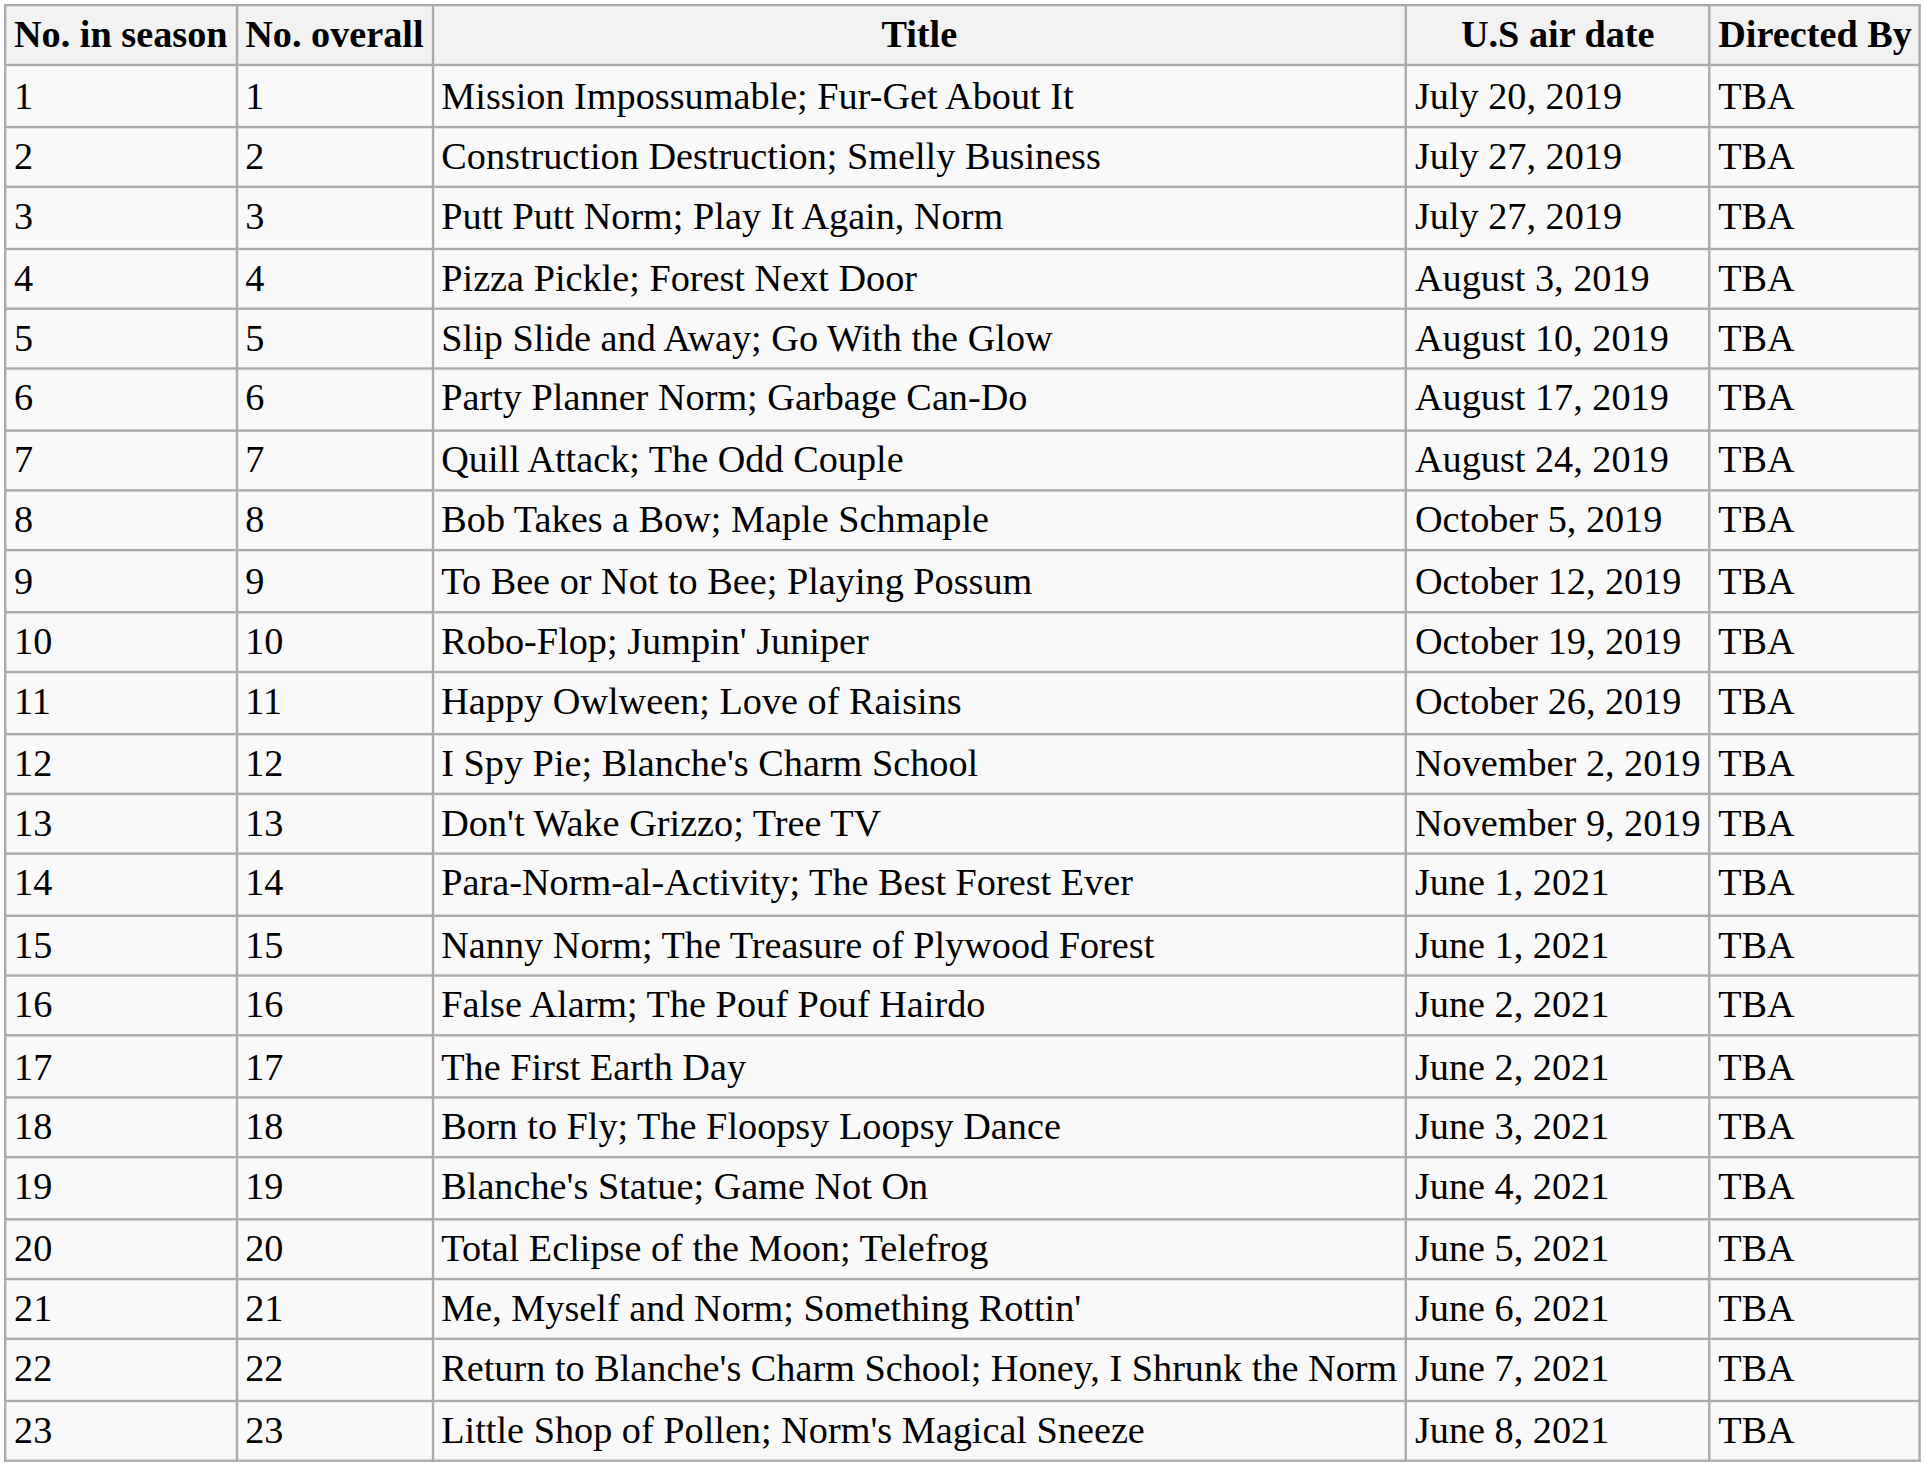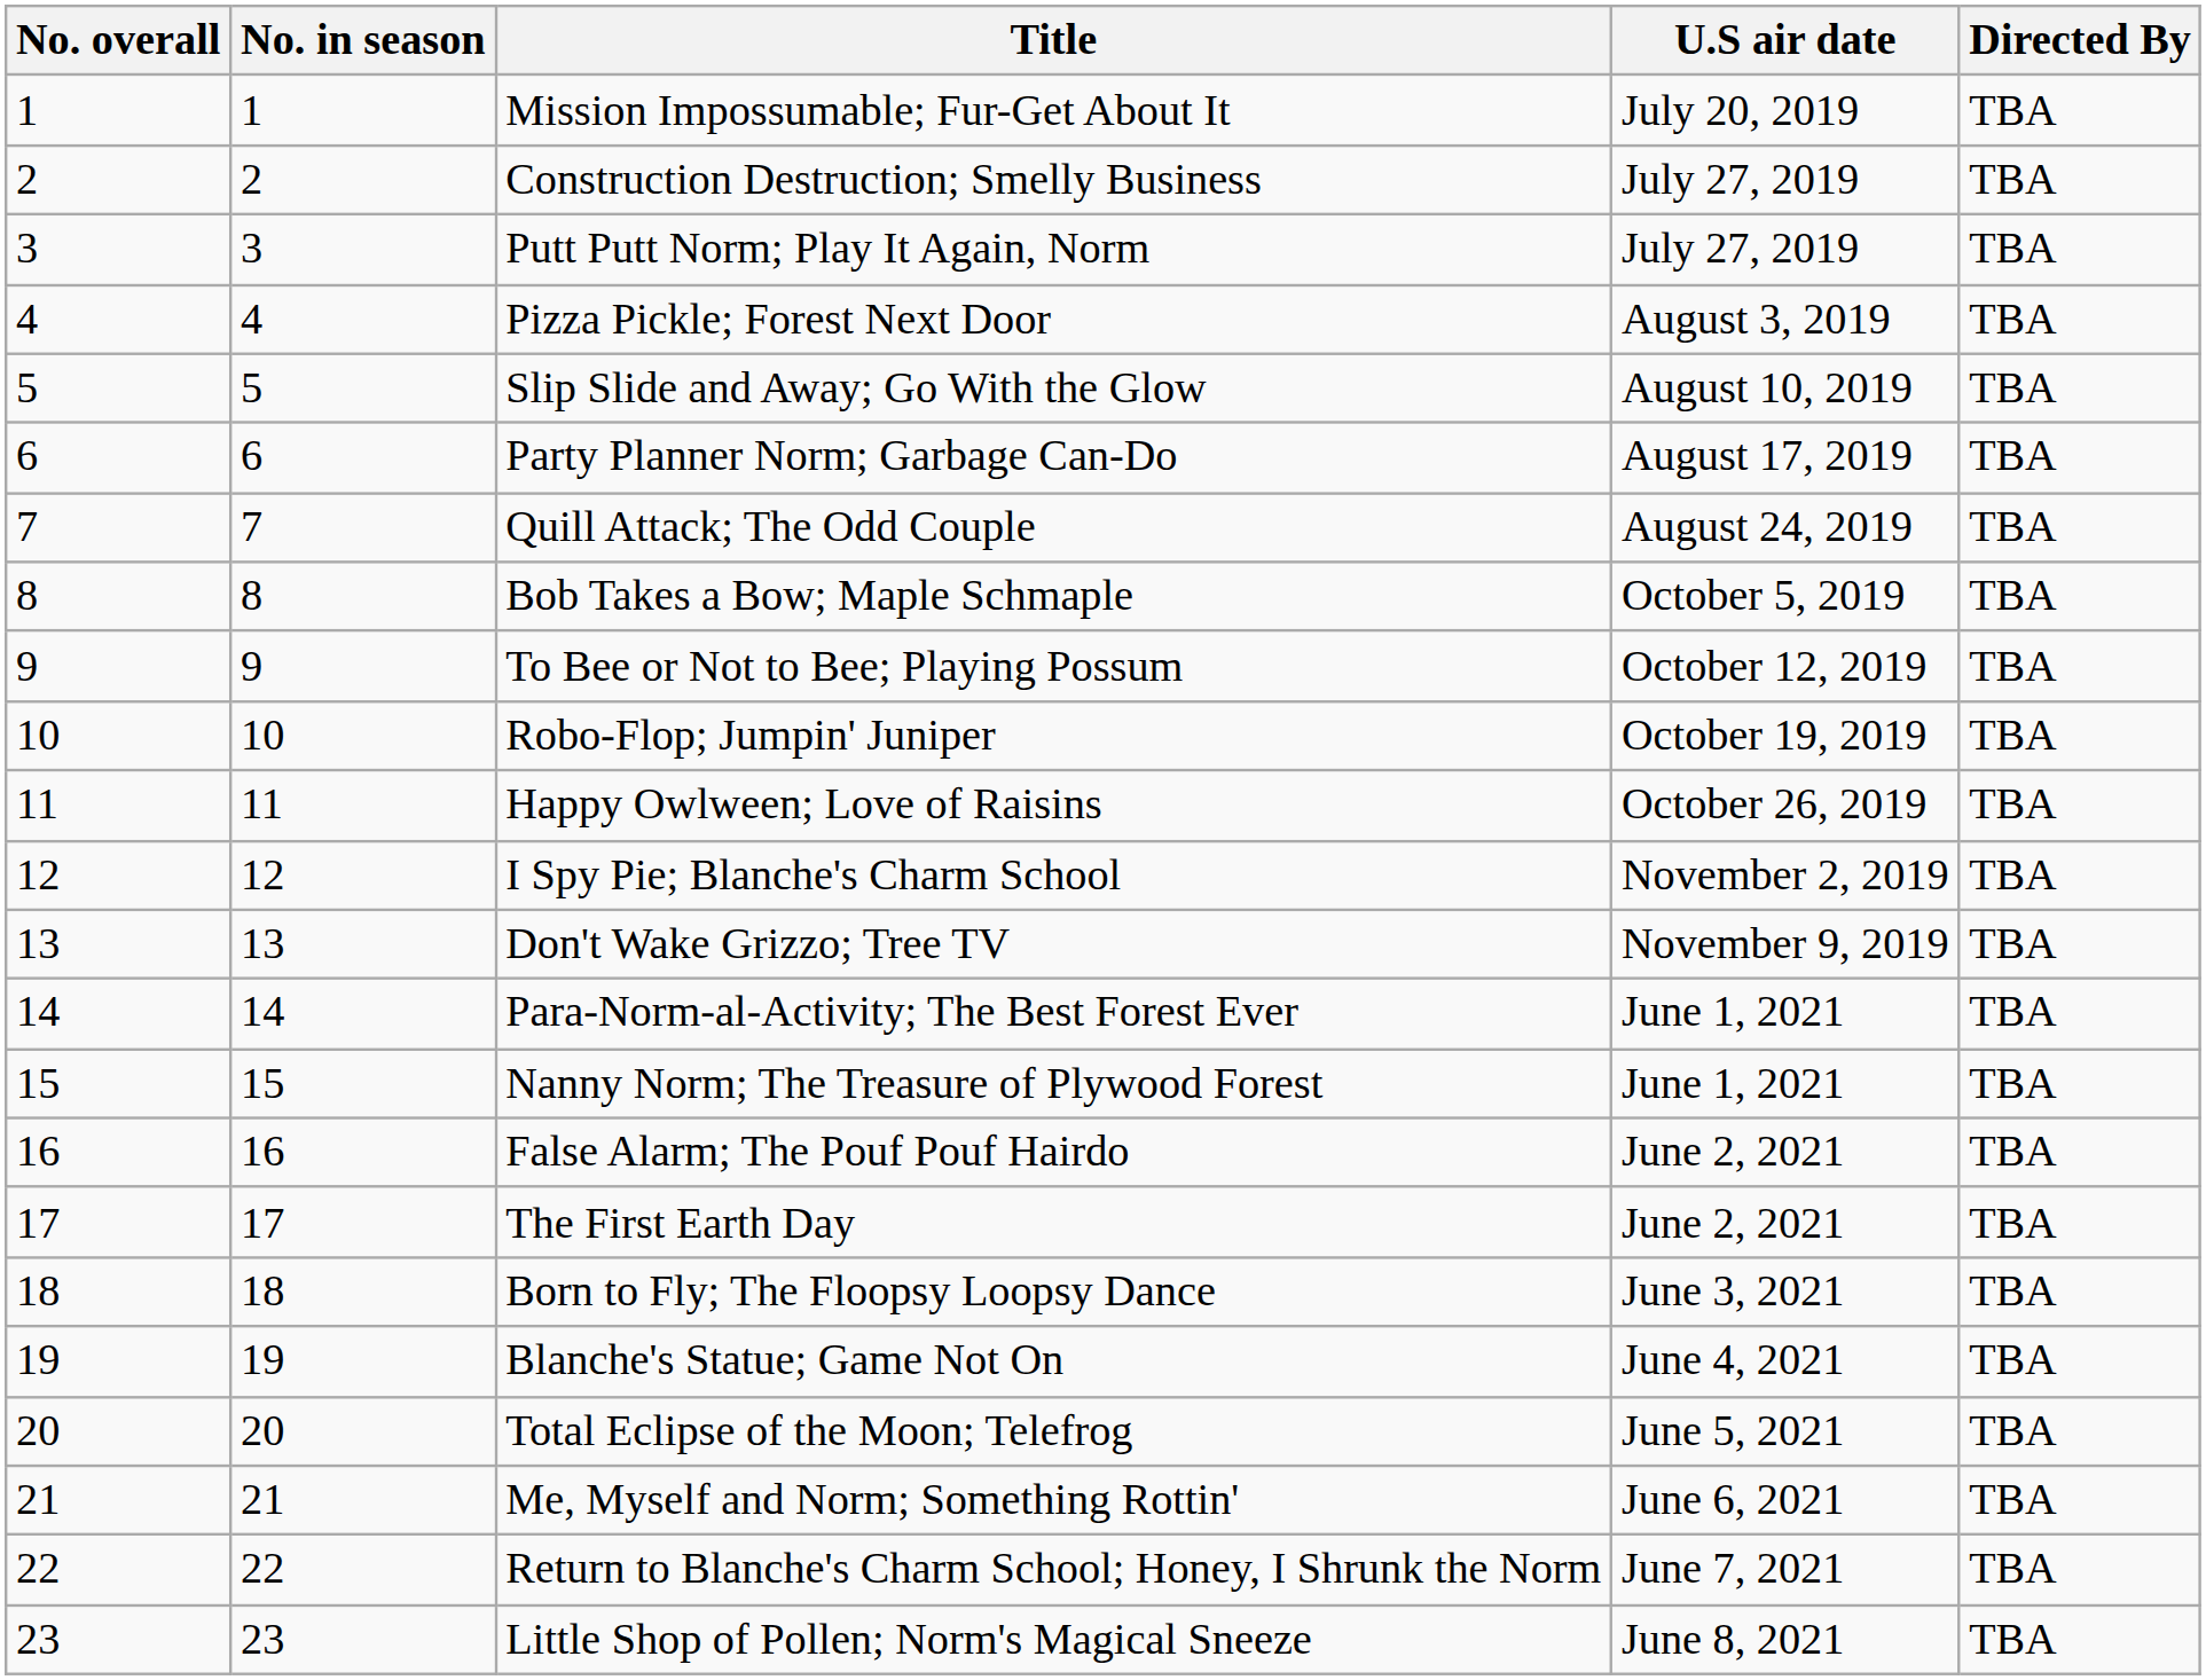columns swapped: No. overall <-> No. in season
